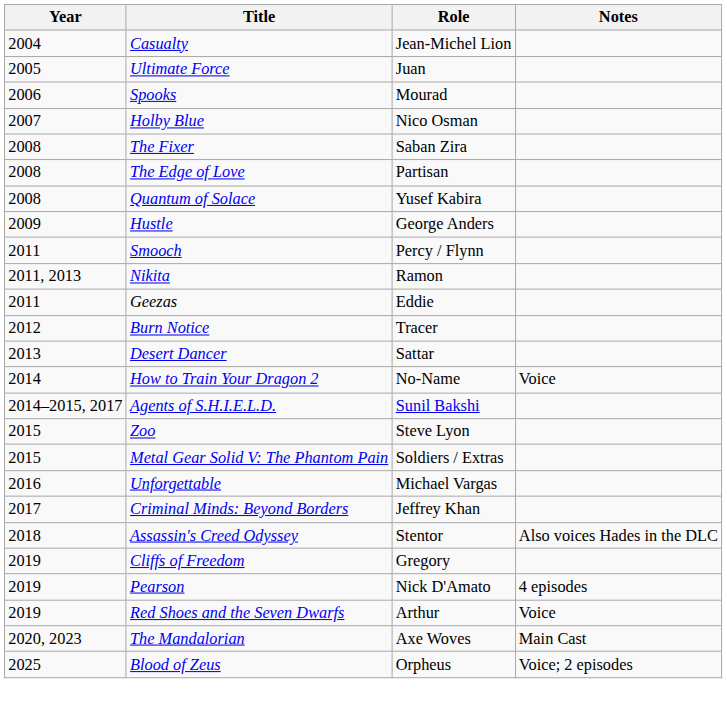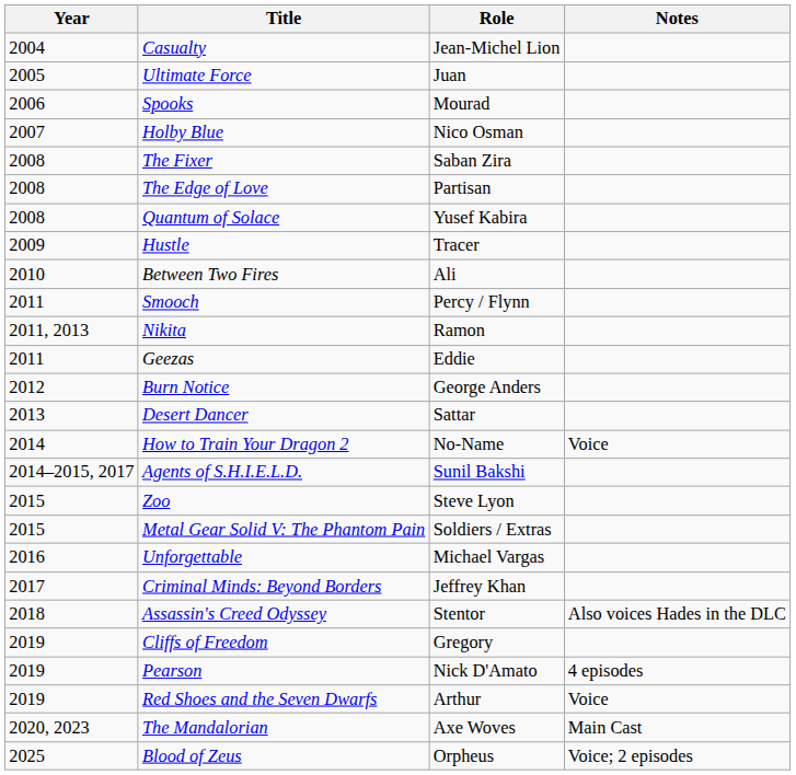Hustle | Role: George Anders -> Tracer
+ row: 2010 | Between Two Fires | Ali
Burn Notice | Role: Tracer -> George Anders
